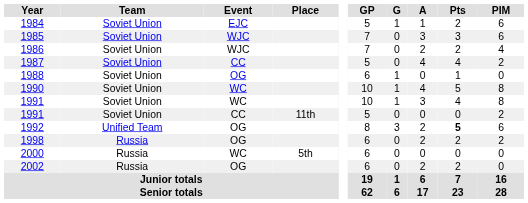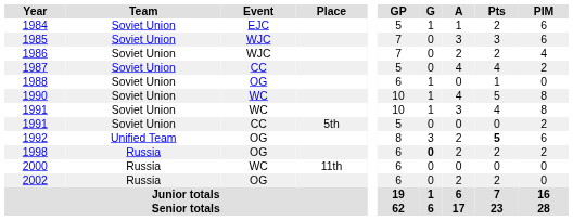1991 / CC | Place: 11th -> 5th
1998 | G: normal -> bold
2000 | Place: 5th -> 11th
